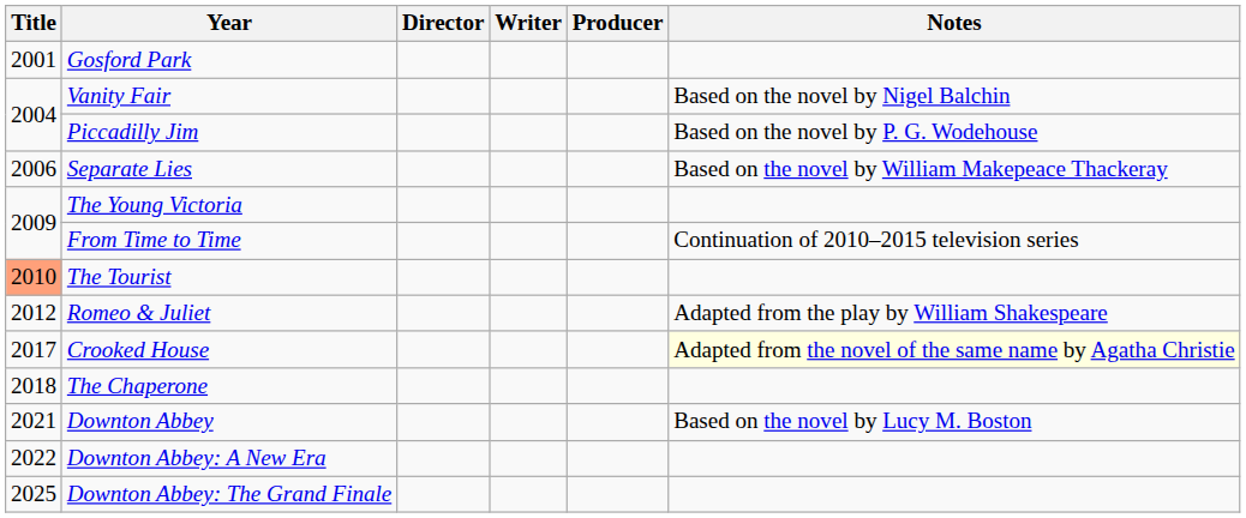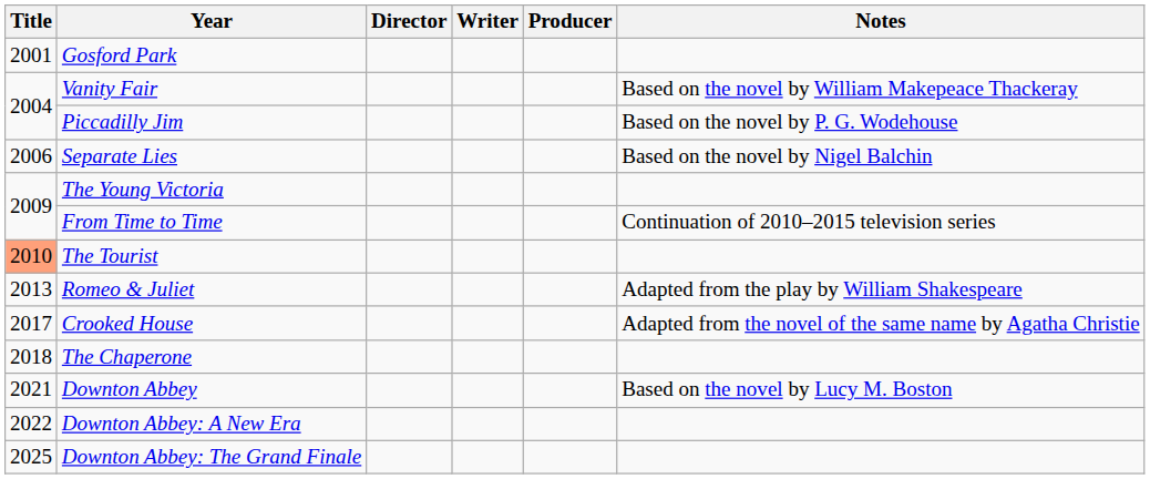Vanity Fair | Notes: Based on the novel by Nigel Balchin -> Based on the novel by William Makepeace Thackeray
Separate Lies | Notes: Based on the novel by William Makepeace Thackeray -> Based on the novel by Nigel Balchin
Romeo & Juliet | Title: 2012 -> 2013
Crooked House | Notes: lightyellow background -> no background
